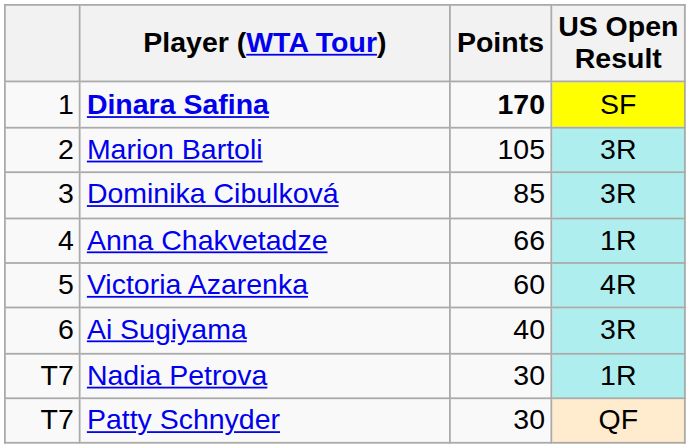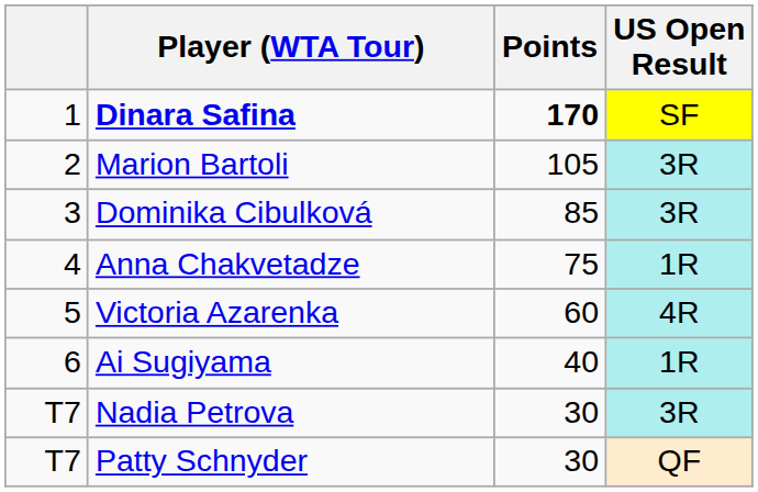Anna Chakvetadze | Points: 66 -> 75
Ai Sugiyama | US Open Result: 3R -> 1R
Nadia Petrova | US Open Result: 1R -> 3R
